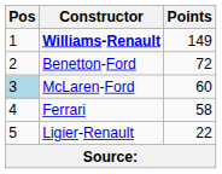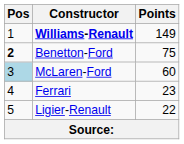Benetton-Ford | Pos: normal -> bold
Benetton-Ford | Points: 72 -> 75
Ferrari | Points: 58 -> 23
